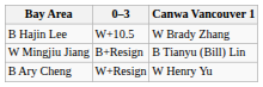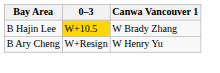B Hajin Lee | 0–3: no background -> gold background
- row: W Mingjiu Jiang | B+Resign | B Tianyu (Bill) Lin
